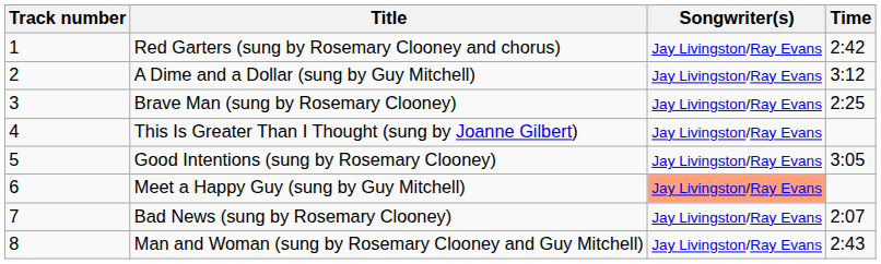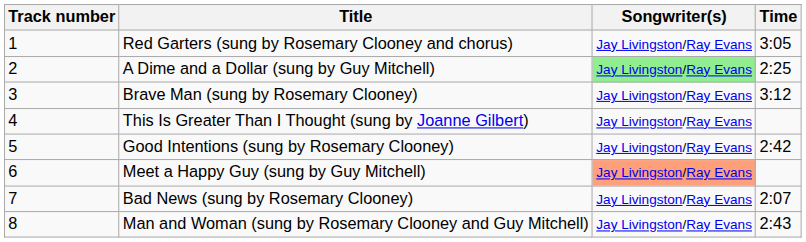Red Garters (sung by Rosemary Clooney and chorus) | Time: 2:42 -> 3:05
A Dime and a Dollar (sung by Guy Mitchell) | Songwriter(s): no background -> lightgreen background
A Dime and a Dollar (sung by Guy Mitchell) | Time: 3:12 -> 2:25
Brave Man (sung by Rosemary Clooney) | Time: 2:25 -> 3:12
Good Intentions (sung by Rosemary Clooney) | Time: 3:05 -> 2:42
